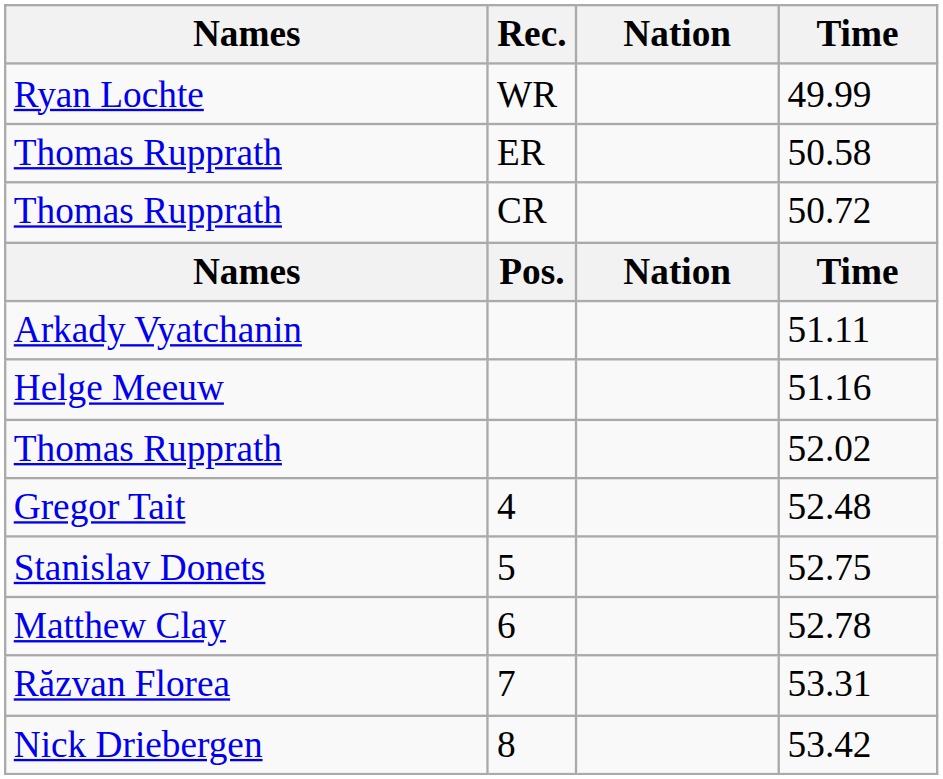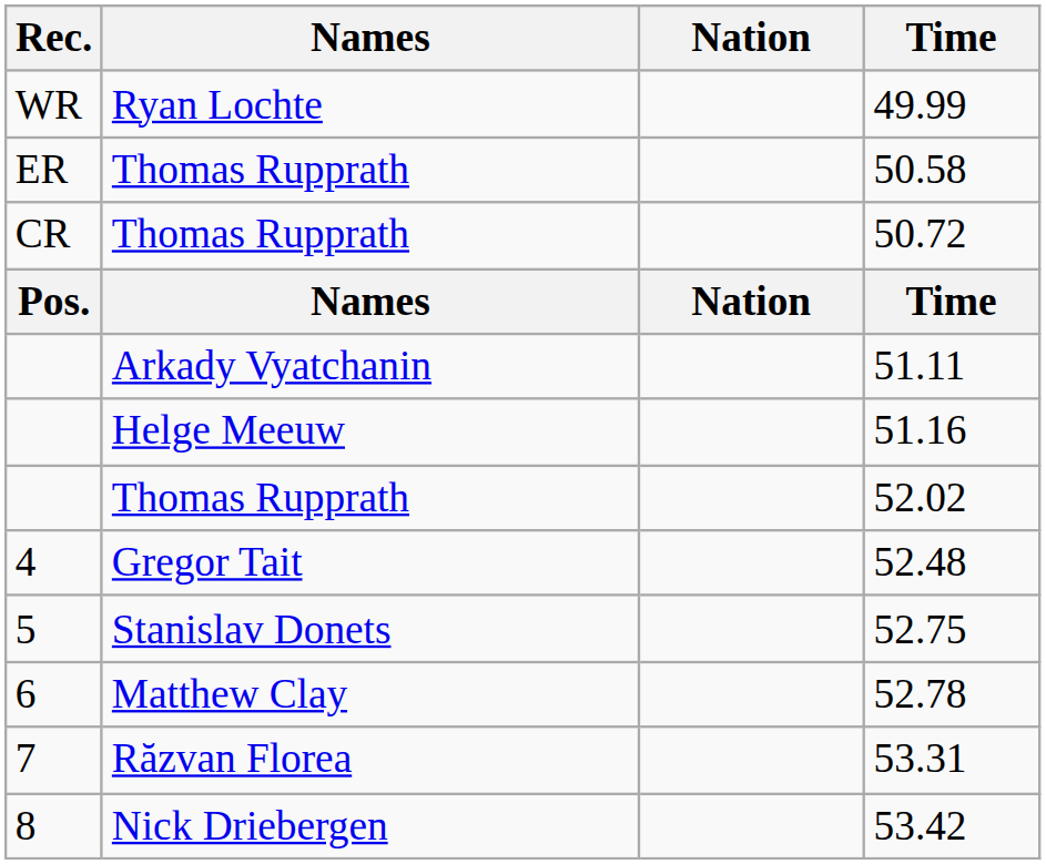columns swapped: Rec. <-> Names
